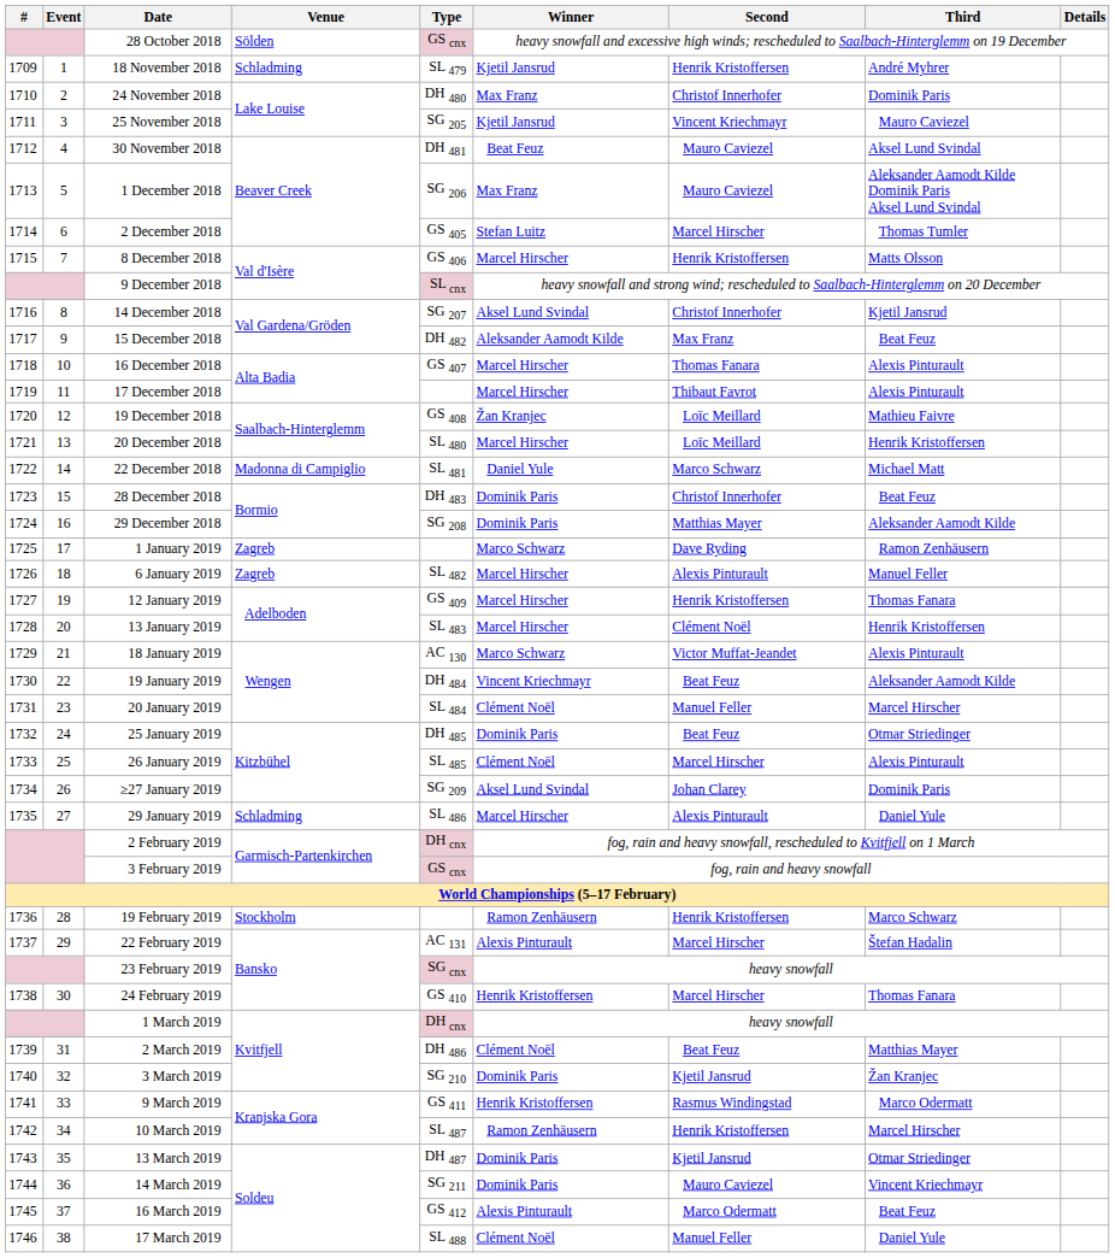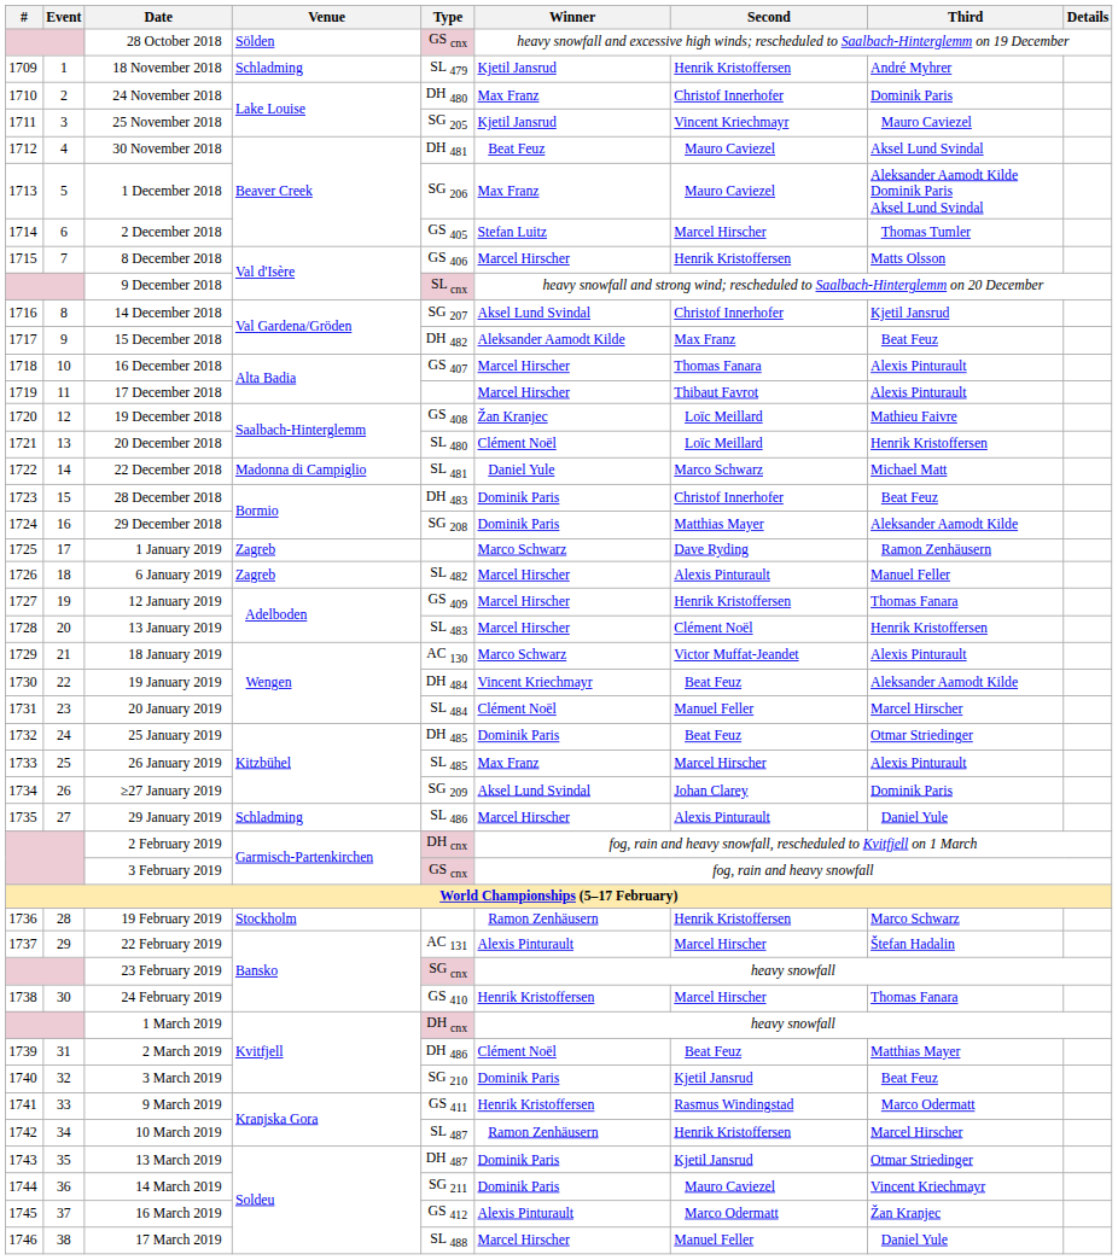20 December 2018 | Winner: Marcel Hirscher -> Clément Noël
26 January 2019 | Winner: Clément Noël -> Max Franz
3 March 2019 | Third: Žan Kranjec -> Beat Feuz
16 March 2019 | Third: Beat Feuz -> Žan Kranjec
17 March 2019 | Winner: Clément Noël -> Marcel Hirscher
